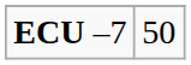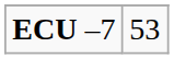ECU –7 | column 2: 50 -> 53
